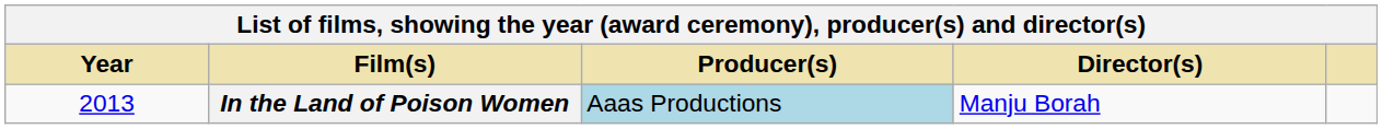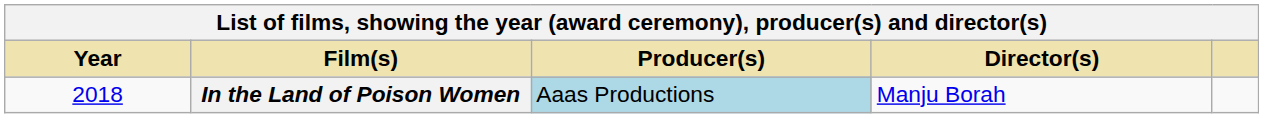In the Land of Poison Women | Year: 2013 -> 2018
